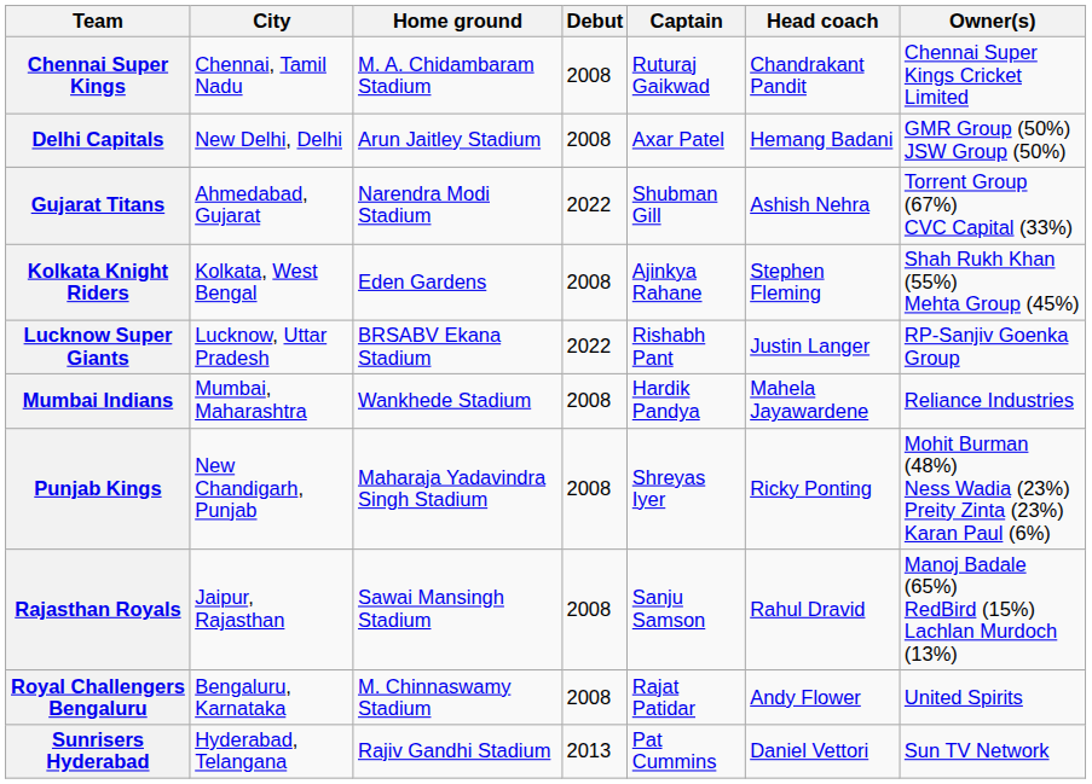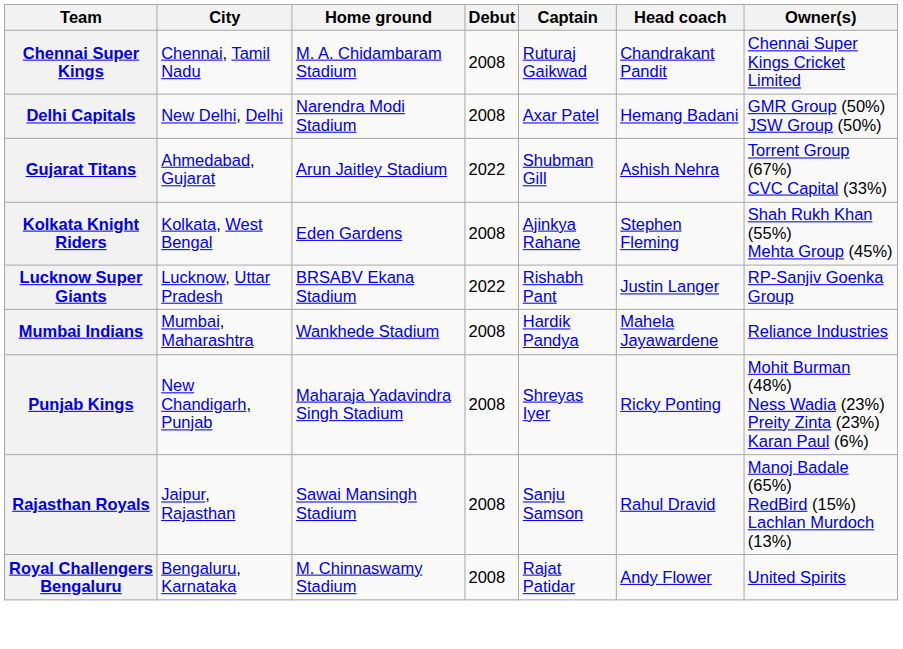Delhi Capitals | Home ground: Arun Jaitley Stadium -> Narendra Modi Stadium
Gujarat Titans | Home ground: Narendra Modi Stadium -> Arun Jaitley Stadium
- row: Sunrisers Hyderabad | Hyderabad, Telangana | Rajiv Gandhi Stadium | 2013 | Pat Cummins | Daniel Vettori | Sun TV Network
